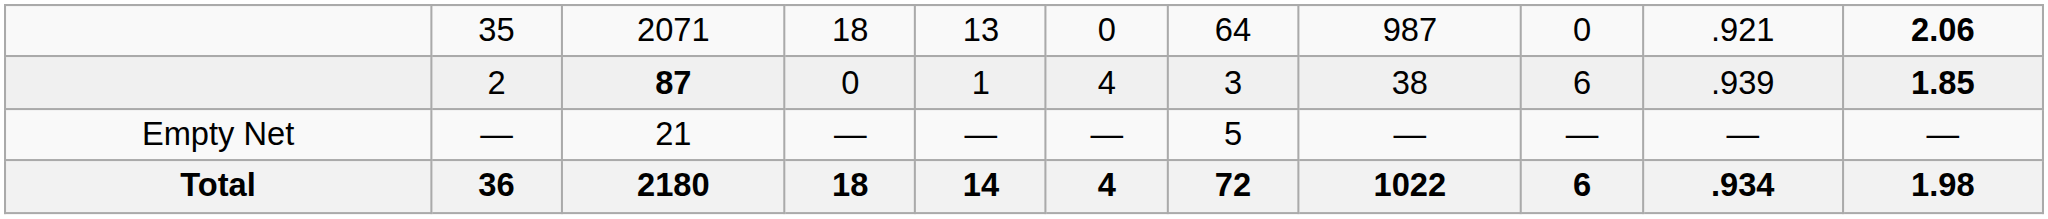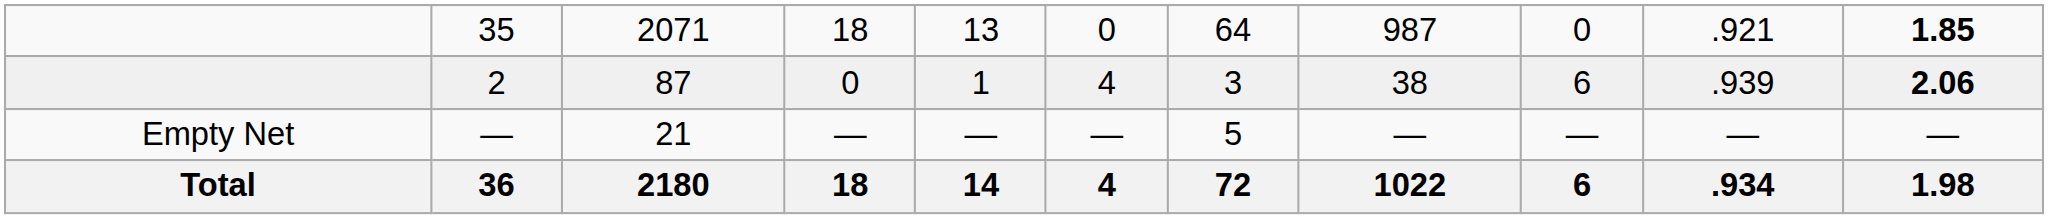35 | column 11: 2.06 -> 1.85
2 | column 3: bold -> normal
2 | column 11: 1.85 -> 2.06
